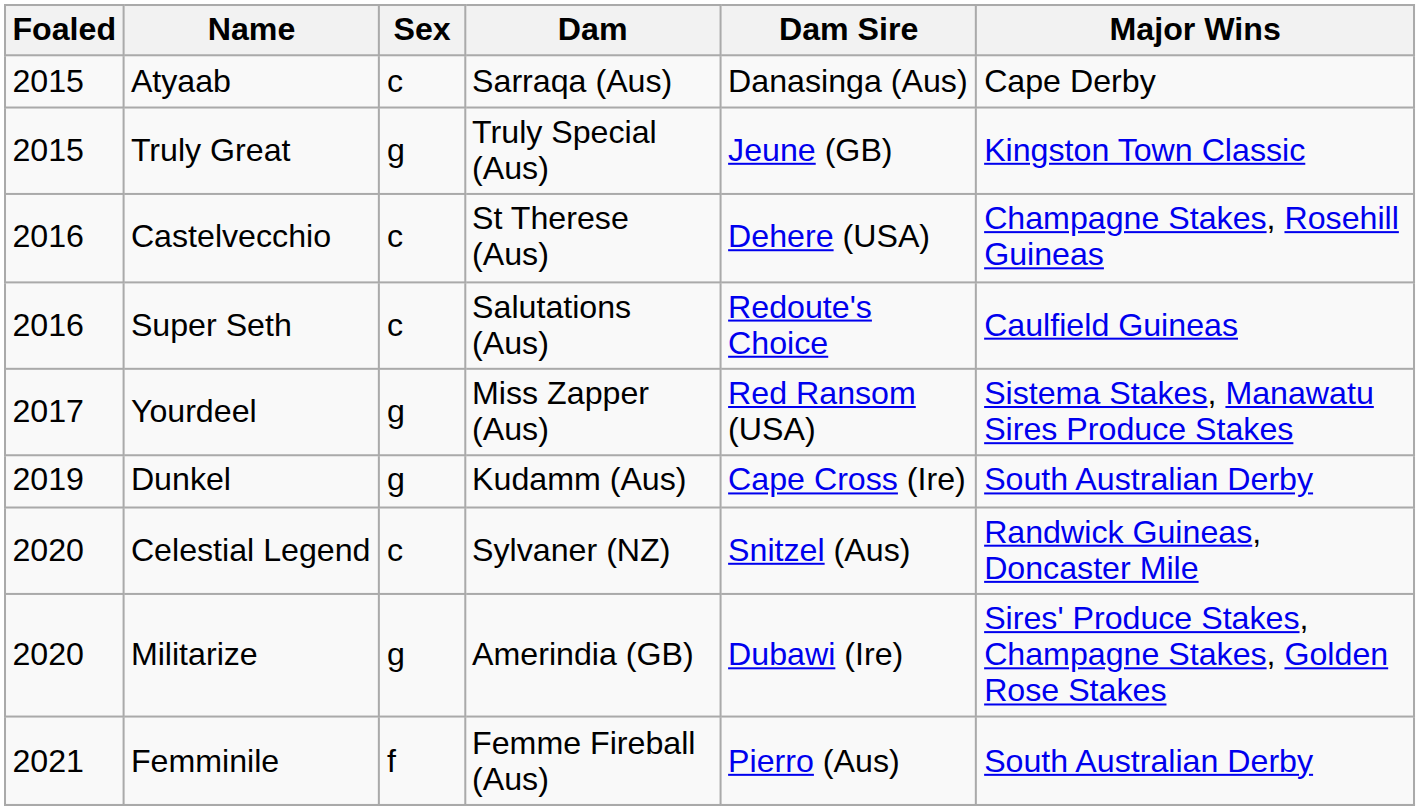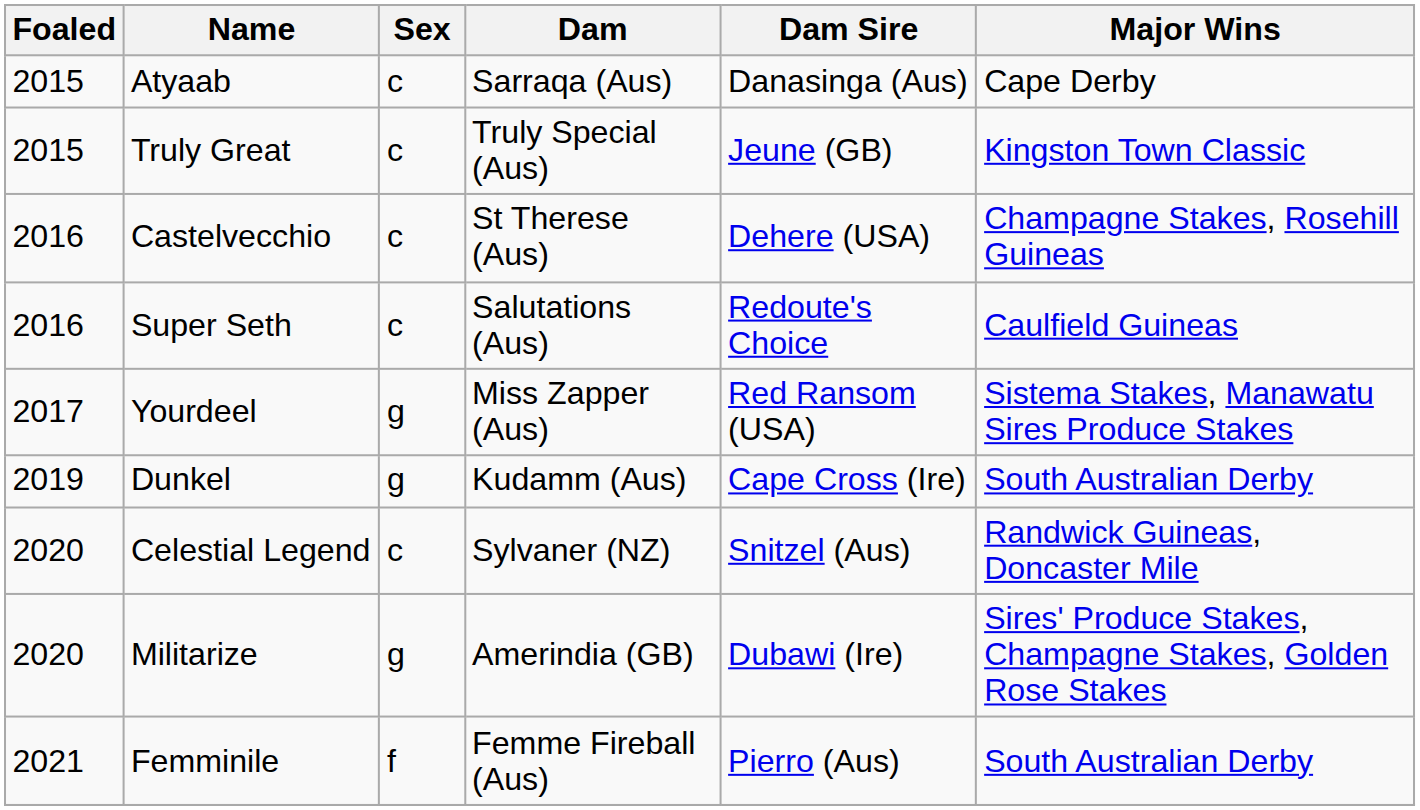Truly Great | Sex: g -> c
